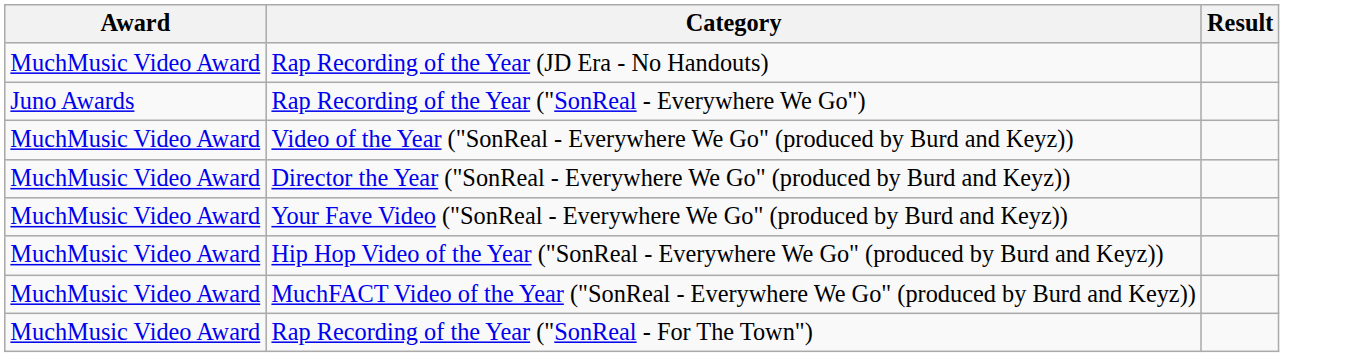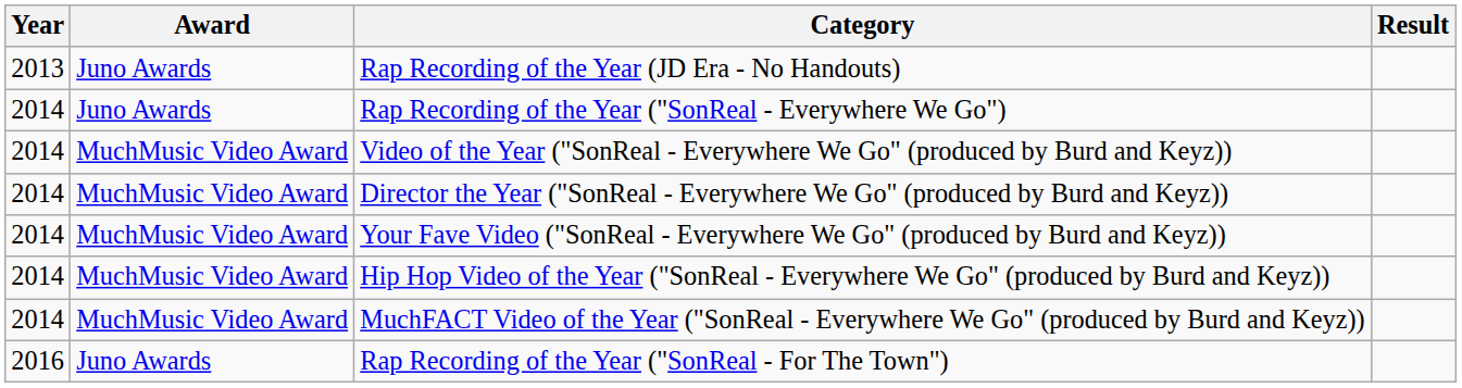+ column: Year | 2013 | 2014 | 2014 | 2014 | 2014 | 2014 | 2014 | 2016
Rap Recording of the Year (JD Era - No Handouts) | Award: MuchMusic Video Award -> Juno Awards
Rap Recording of the Year ("SonReal - For The Town") | Award: MuchMusic Video Award -> Juno Awards
